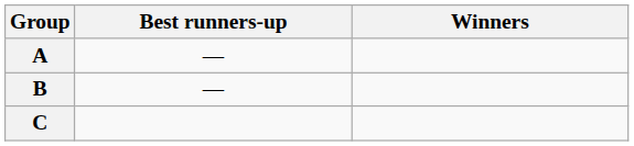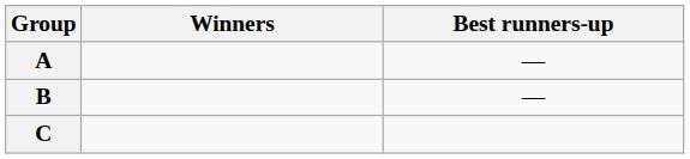columns swapped: Winners <-> Best runners-up
